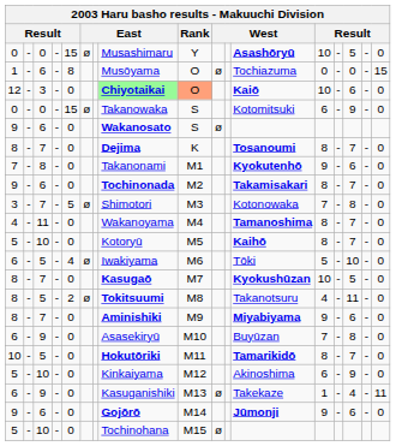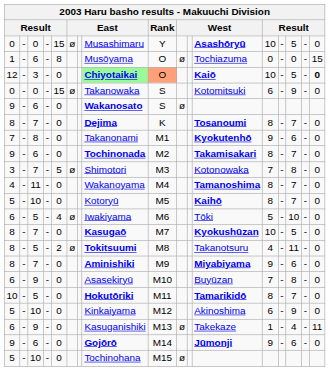12 | column 15: 6 -> 5
12 | column 17: normal -> bold
